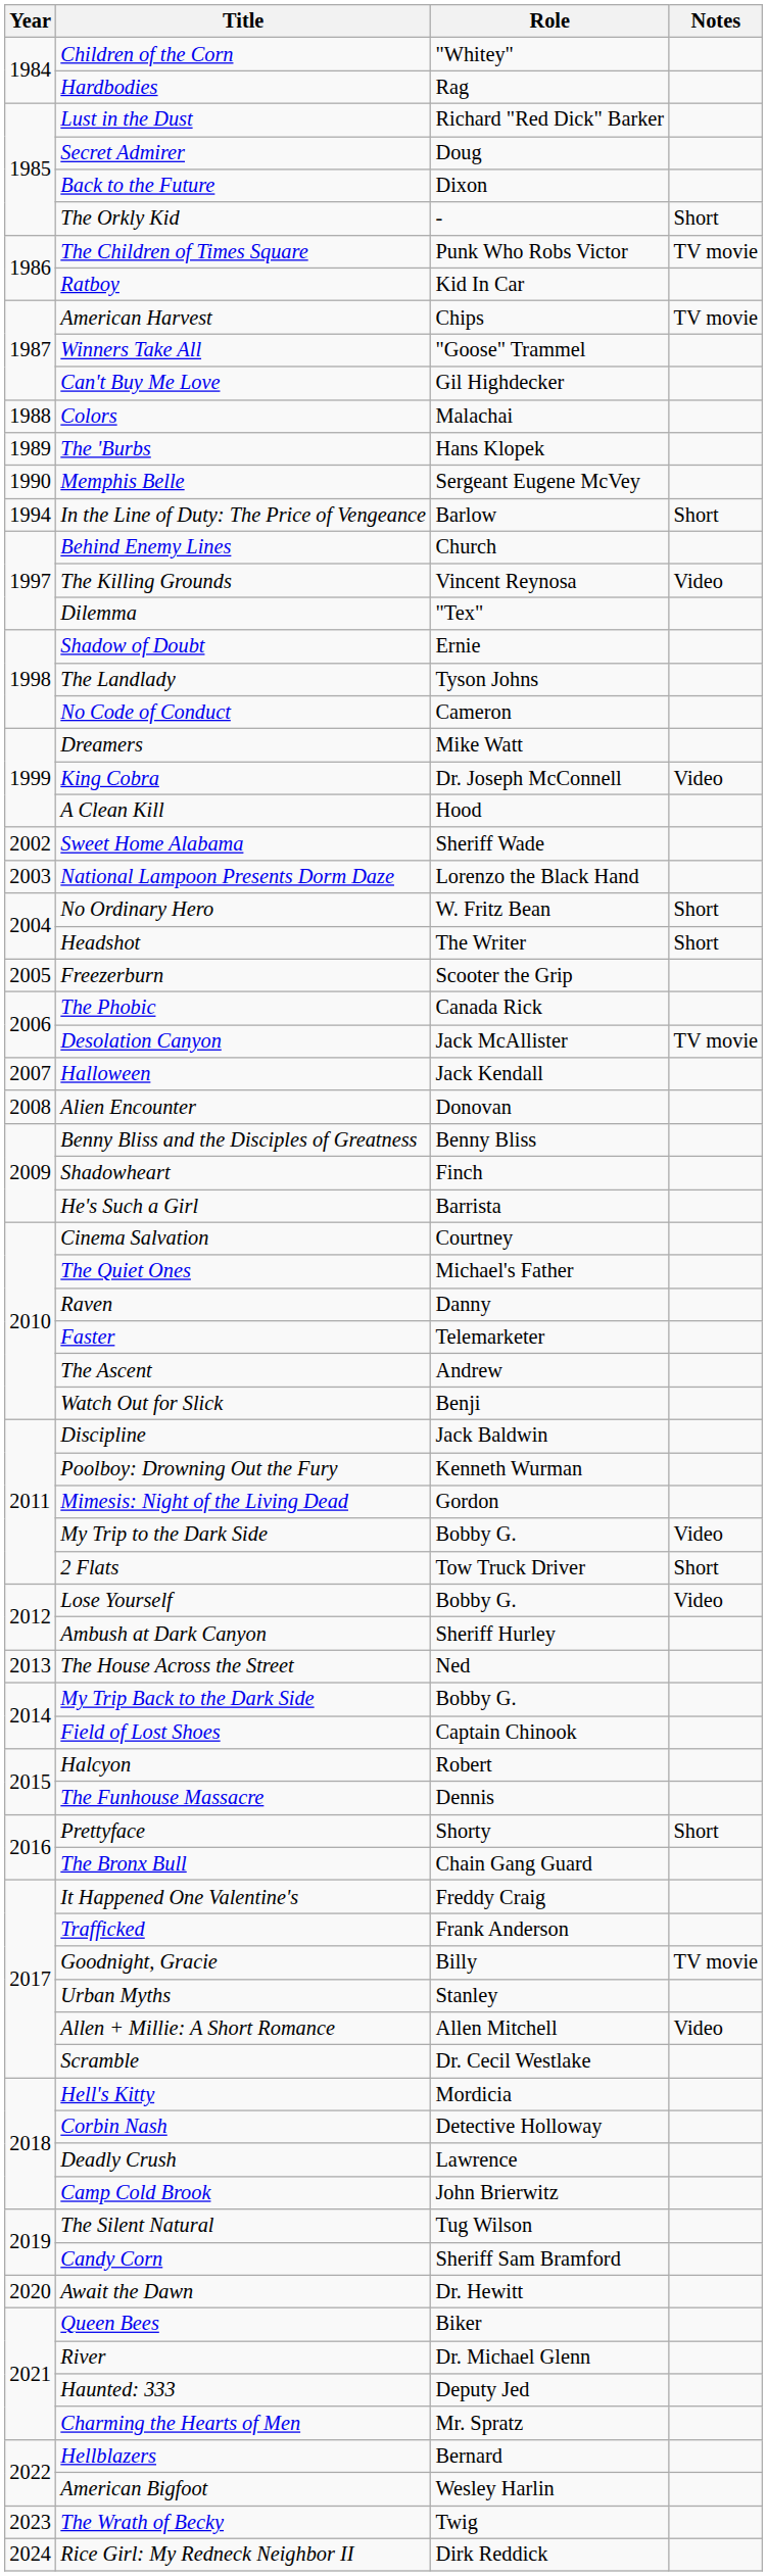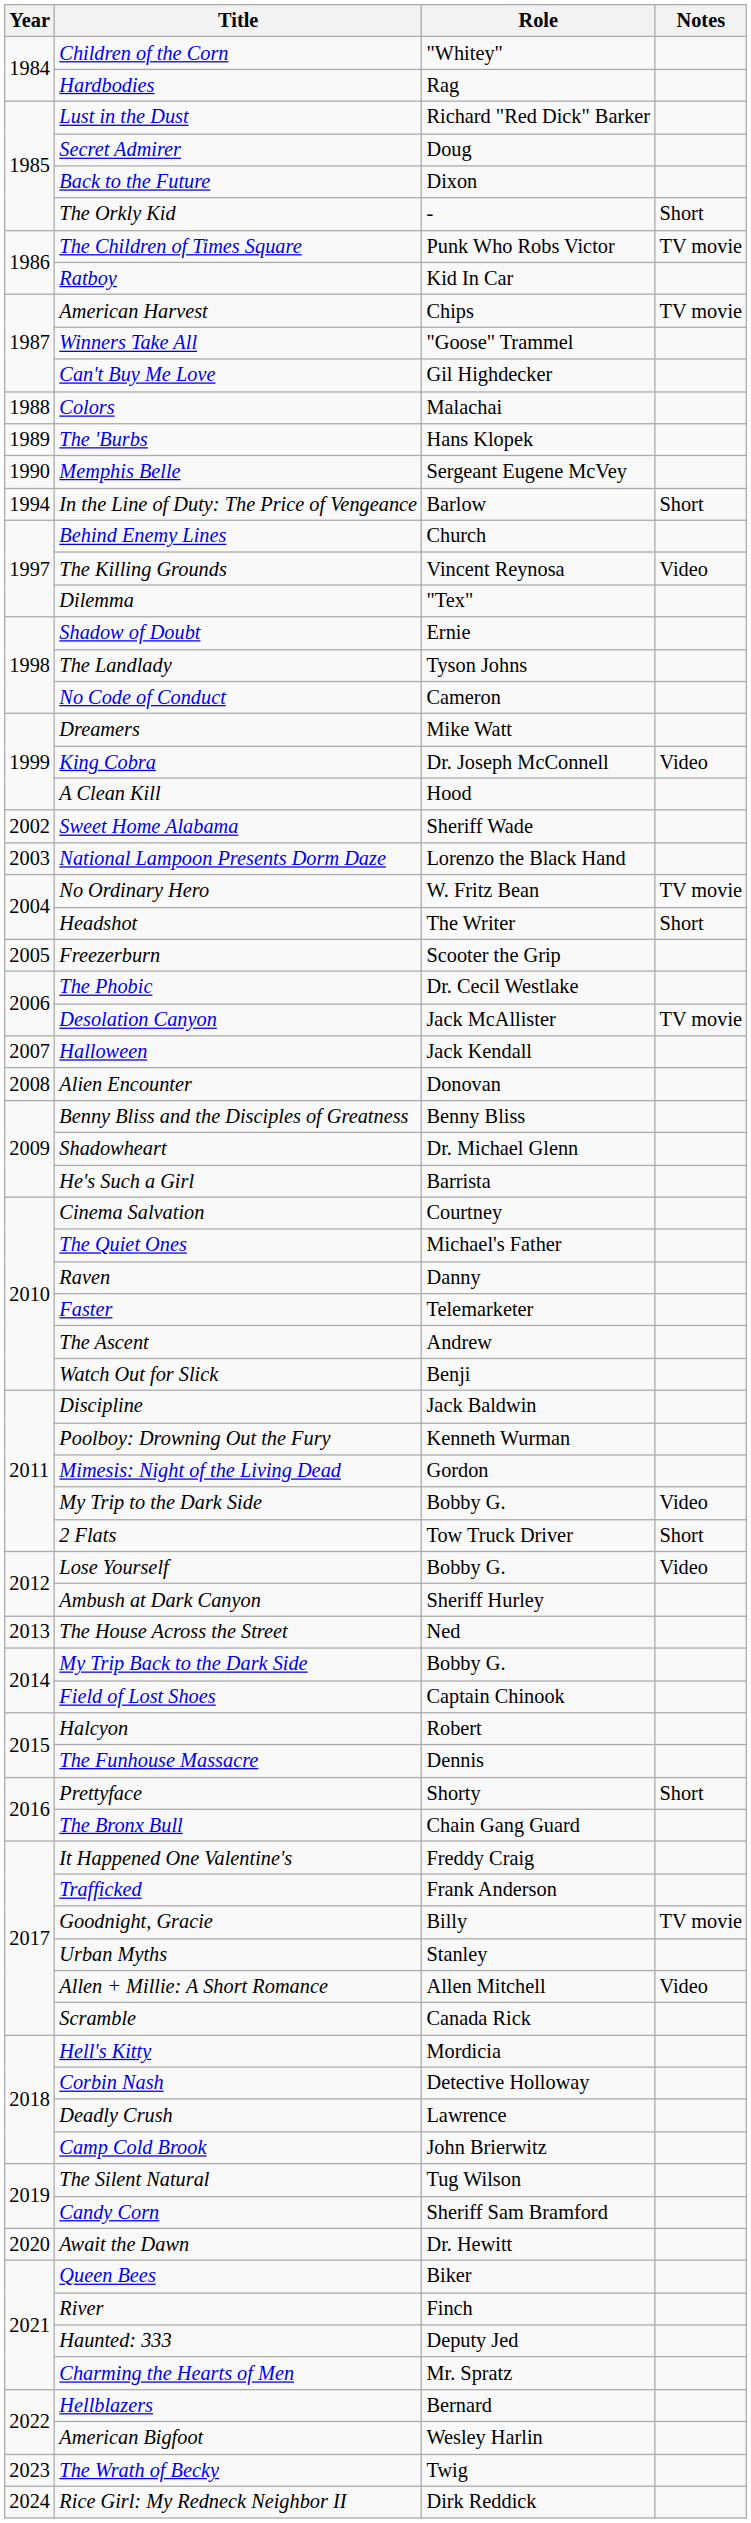No Ordinary Hero | Notes: Short -> TV movie
The Phobic | Role: Canada Rick -> Dr. Cecil Westlake
Shadowheart | Role: Finch -> Dr. Michael Glenn
Scramble | Role: Dr. Cecil Westlake -> Canada Rick
River | Role: Dr. Michael Glenn -> Finch
